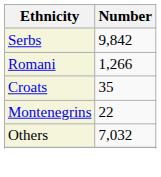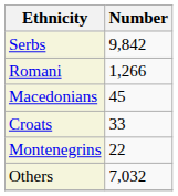+ row: Macedonians | 45
Croats | Number: 35 -> 33
